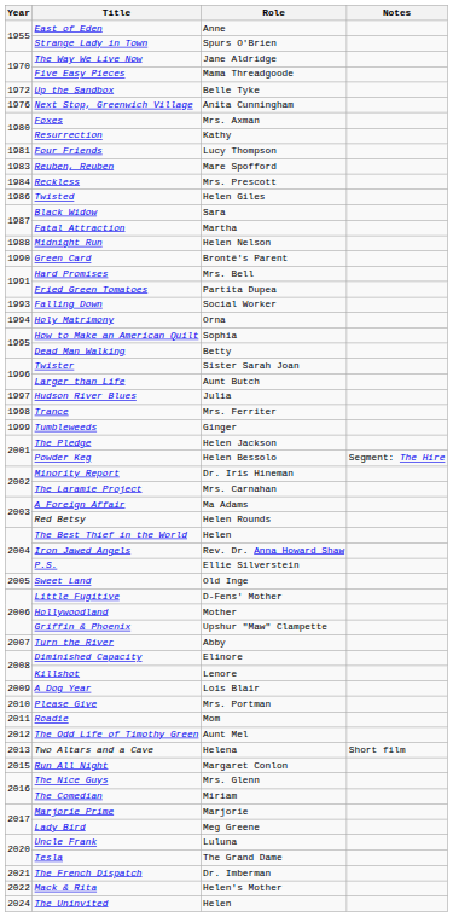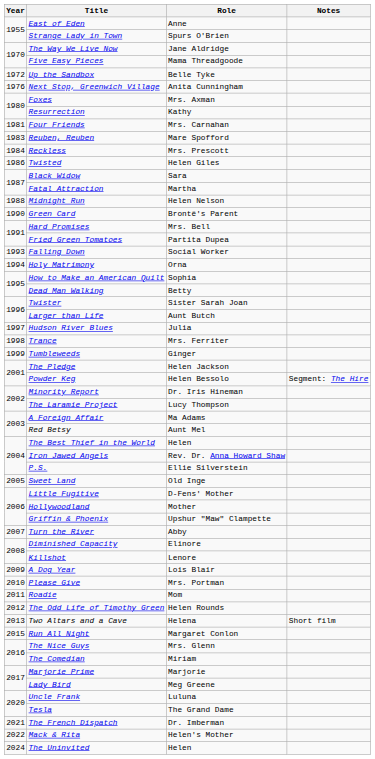Four Friends | Role: Lucy Thompson -> Mrs. Carnahan
The Laramie Project | Role: Mrs. Carnahan -> Lucy Thompson
Red Betsy | Role: Helen Rounds -> Aunt Mel
The Odd Life of Timothy Green | Role: Aunt Mel -> Helen Rounds
